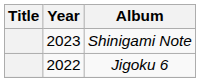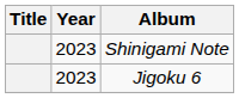Jigoku 6 | Year: 2022 -> 2023
